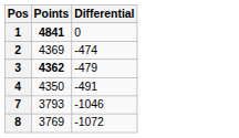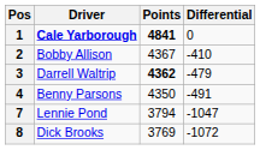+ column: Driver | Cale Yarborough | Bobby Allison | Darrell Waltrip | Benny Parsons | Lennie Pond | Dick Brooks
2 | Points: 4369 -> 4367
2 | Differential: -474 -> -410
7 | Points: 3793 -> 3794
7 | Differential: -1046 -> -1047
